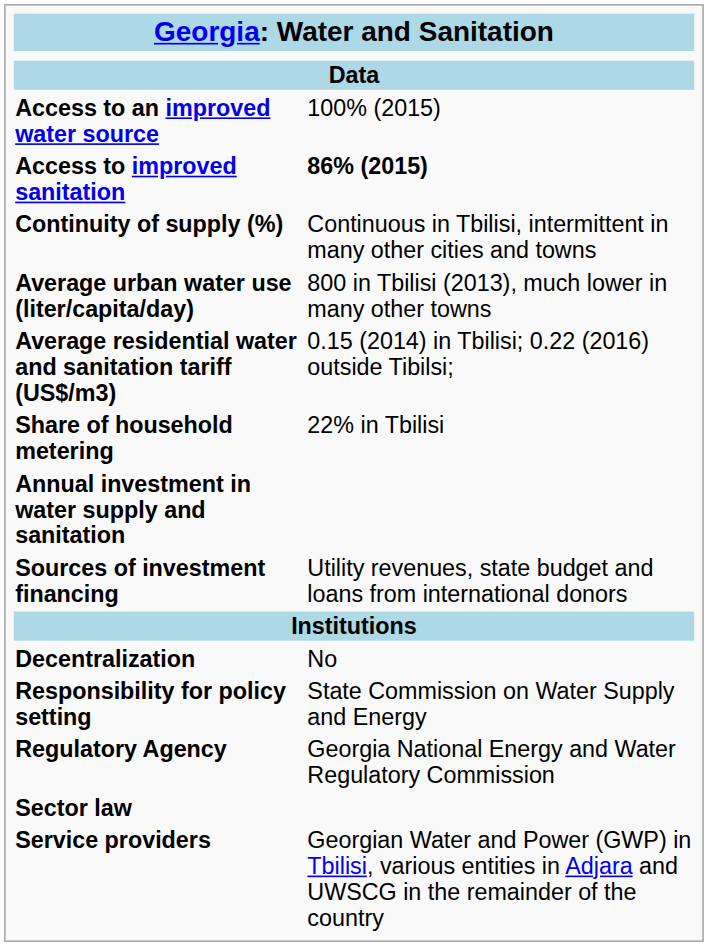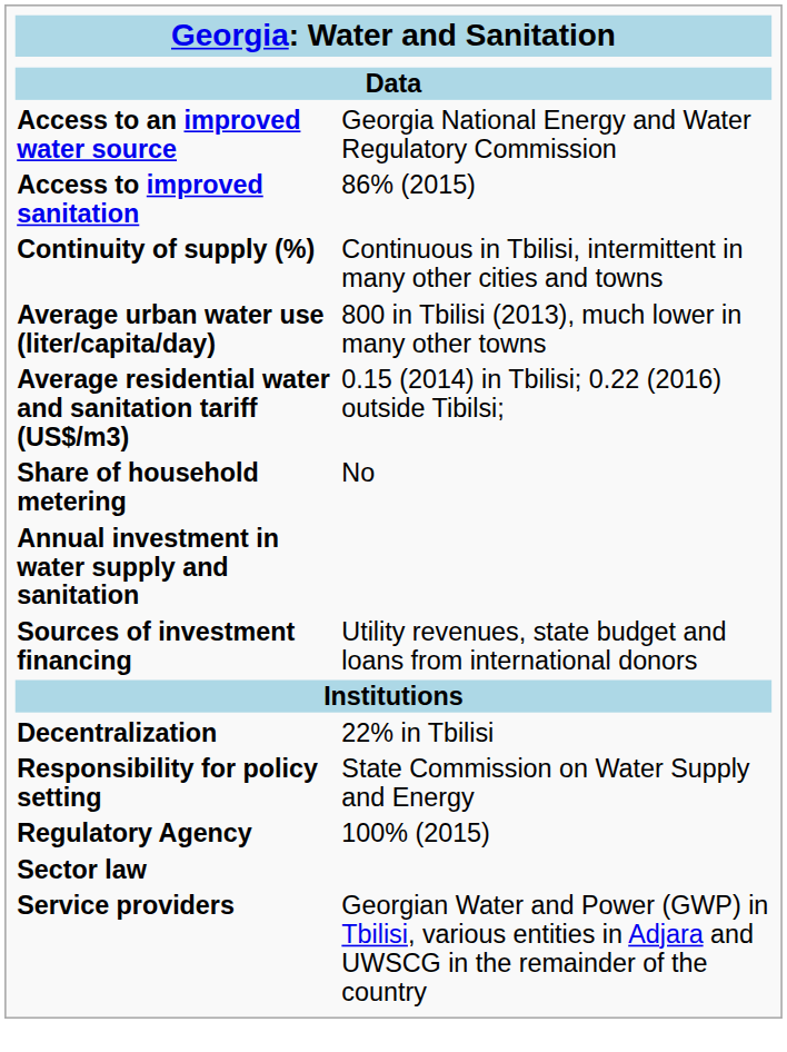Access to an improved water source | column 2: 100% (2015) -> Georgia National Energy and Water Regulatory Commission
Access to improved sanitation | column 2: bold -> normal
Share of household metering | column 2: 22% in Tbilisi -> No
Decentralization | column 2: No -> 22% in Tbilisi
Regulatory Agency | column 2: Georgia National Energy and Water Regulatory Commission -> 100% (2015)
